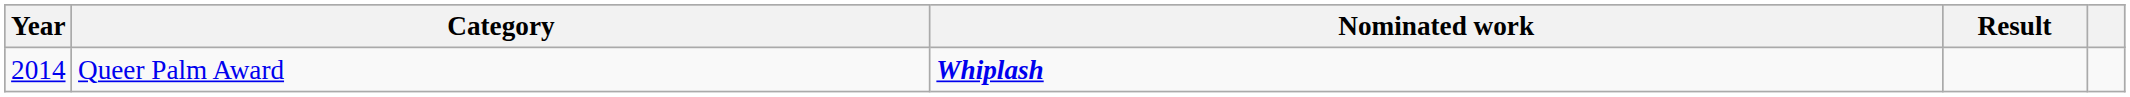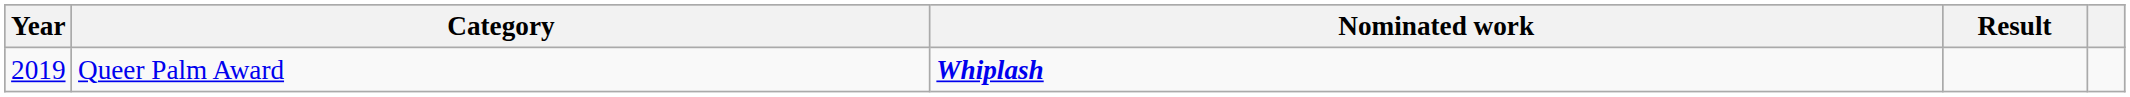Queer Palm Award | Year: 2014 -> 2019
